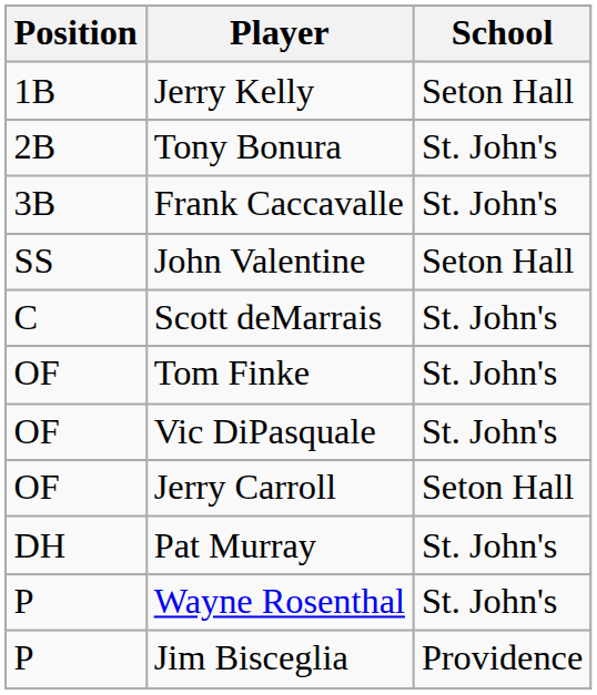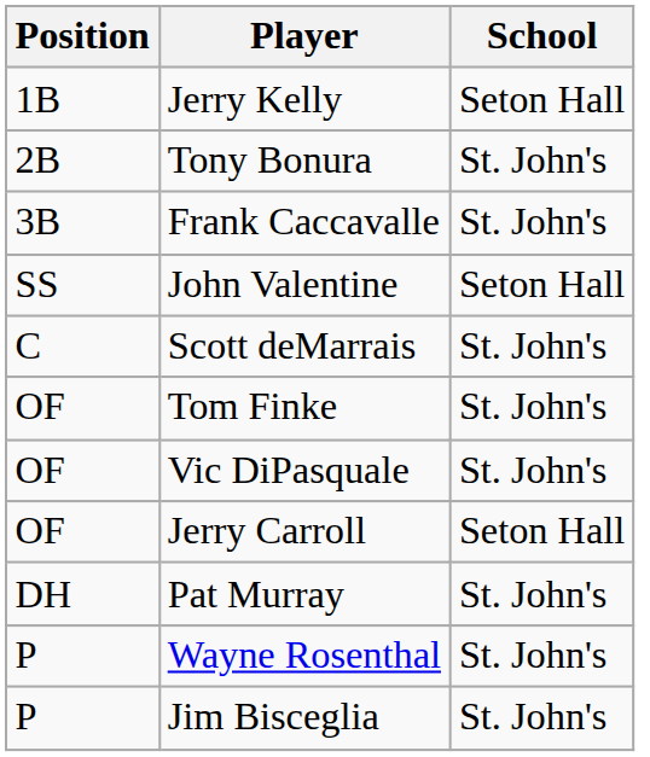Jim Bisceglia | School: Providence -> St. John's
